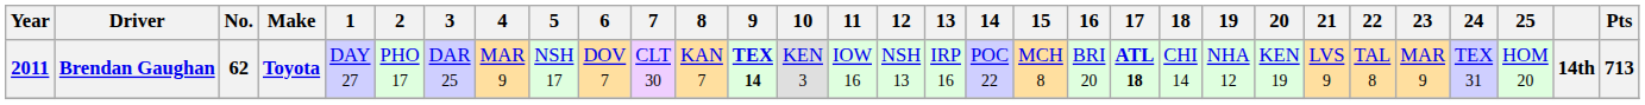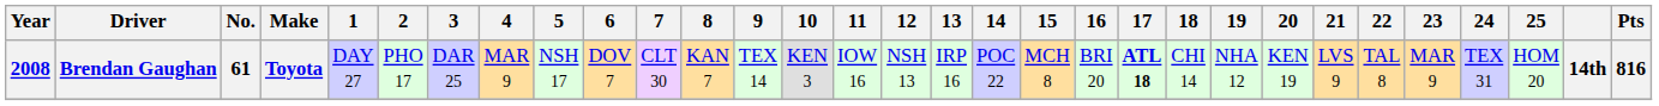Brendan Gaughan | Year: 2011 -> 2008
Brendan Gaughan | No.: 62 -> 61
Brendan Gaughan | 9: bold -> normal
Brendan Gaughan | Pts: 713 -> 816
